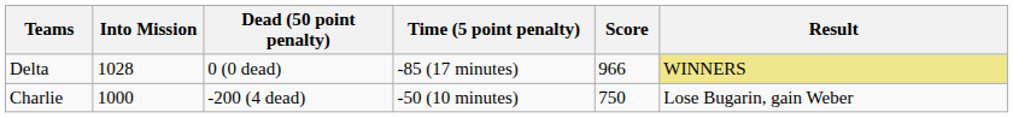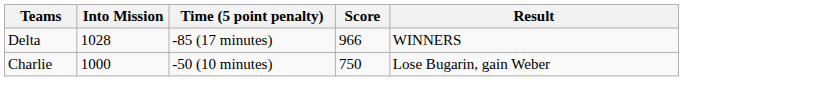- column: Dead (50 point penalty) | 0 (0 dead) | -200 (4 dead)
Delta | Result: khaki background -> no background
